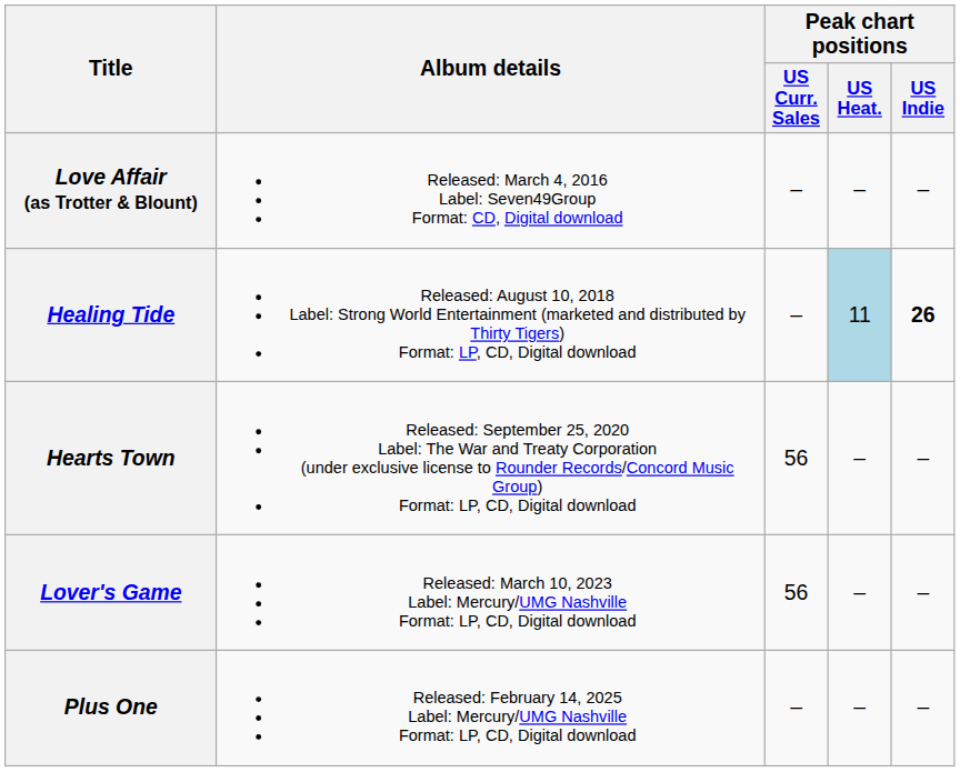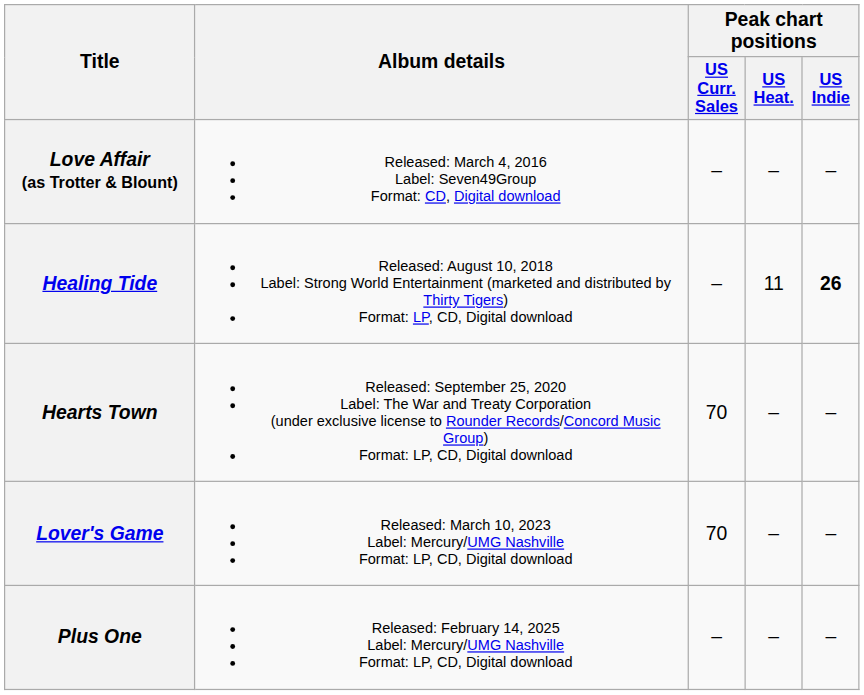Healing Tide | Peak chart positions / US Heat.: lightblue background -> no background
Hearts Town | Peak chart positions / US Curr. Sales: 56 -> 70
Lover's Game | Peak chart positions / US Curr. Sales: 56 -> 70
